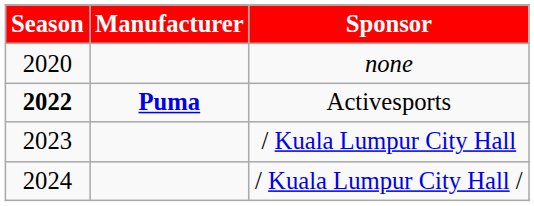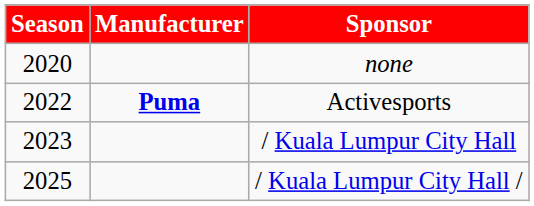Activesports | Season: bold -> normal
/ Kuala Lumpur City Hall / | Season: 2024 -> 2025
